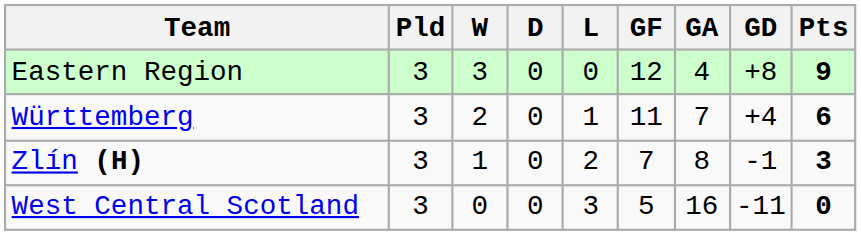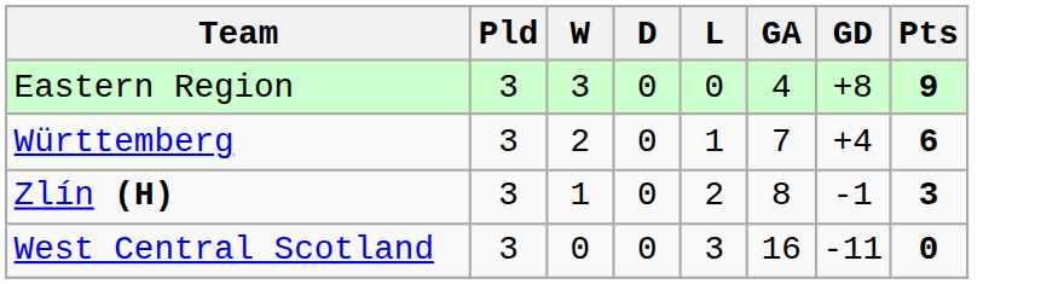- column: GF | 12 | 11 | 7 | 5
